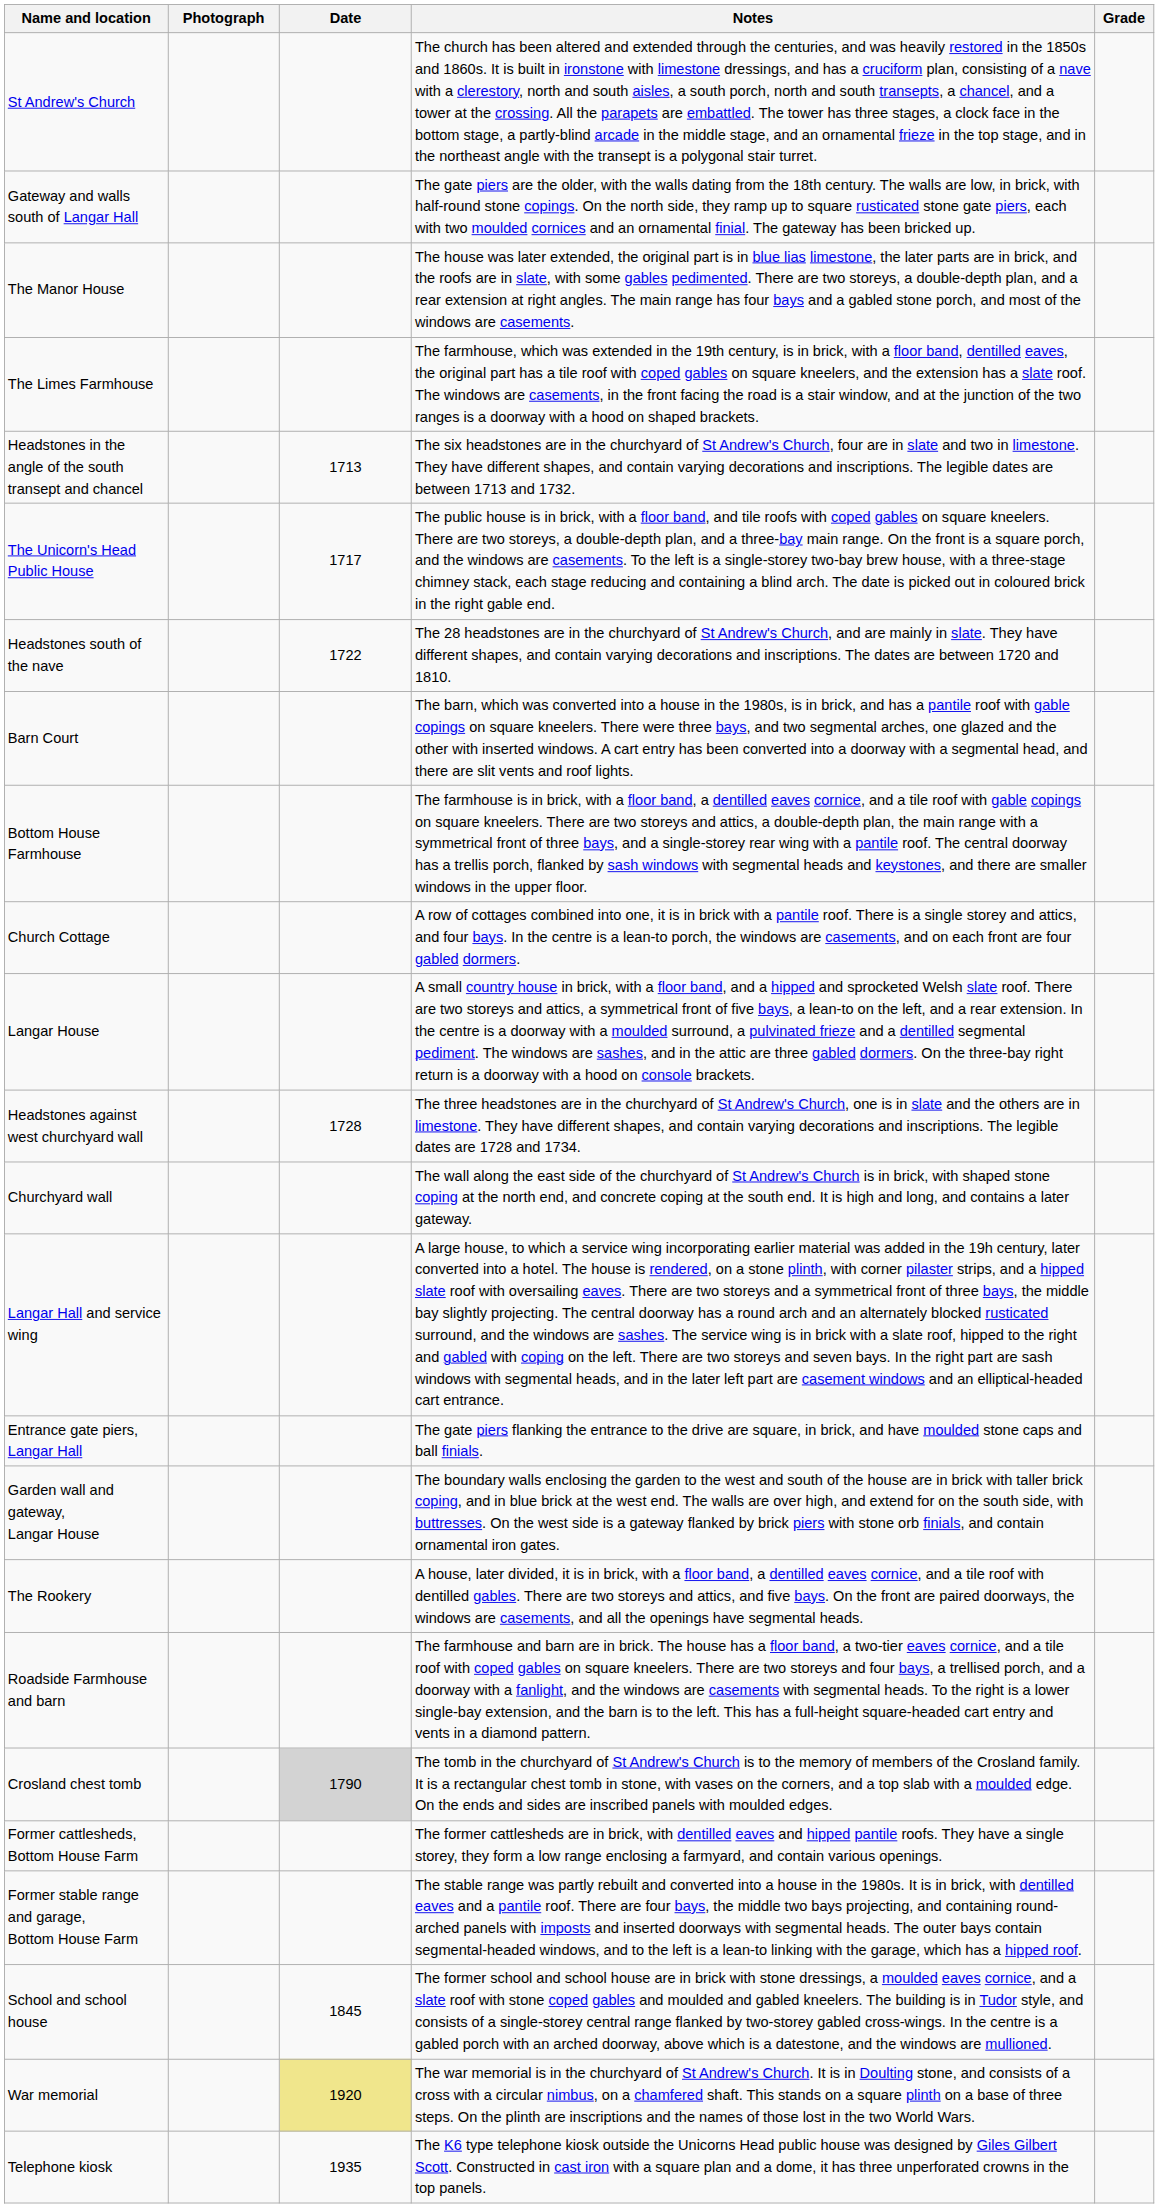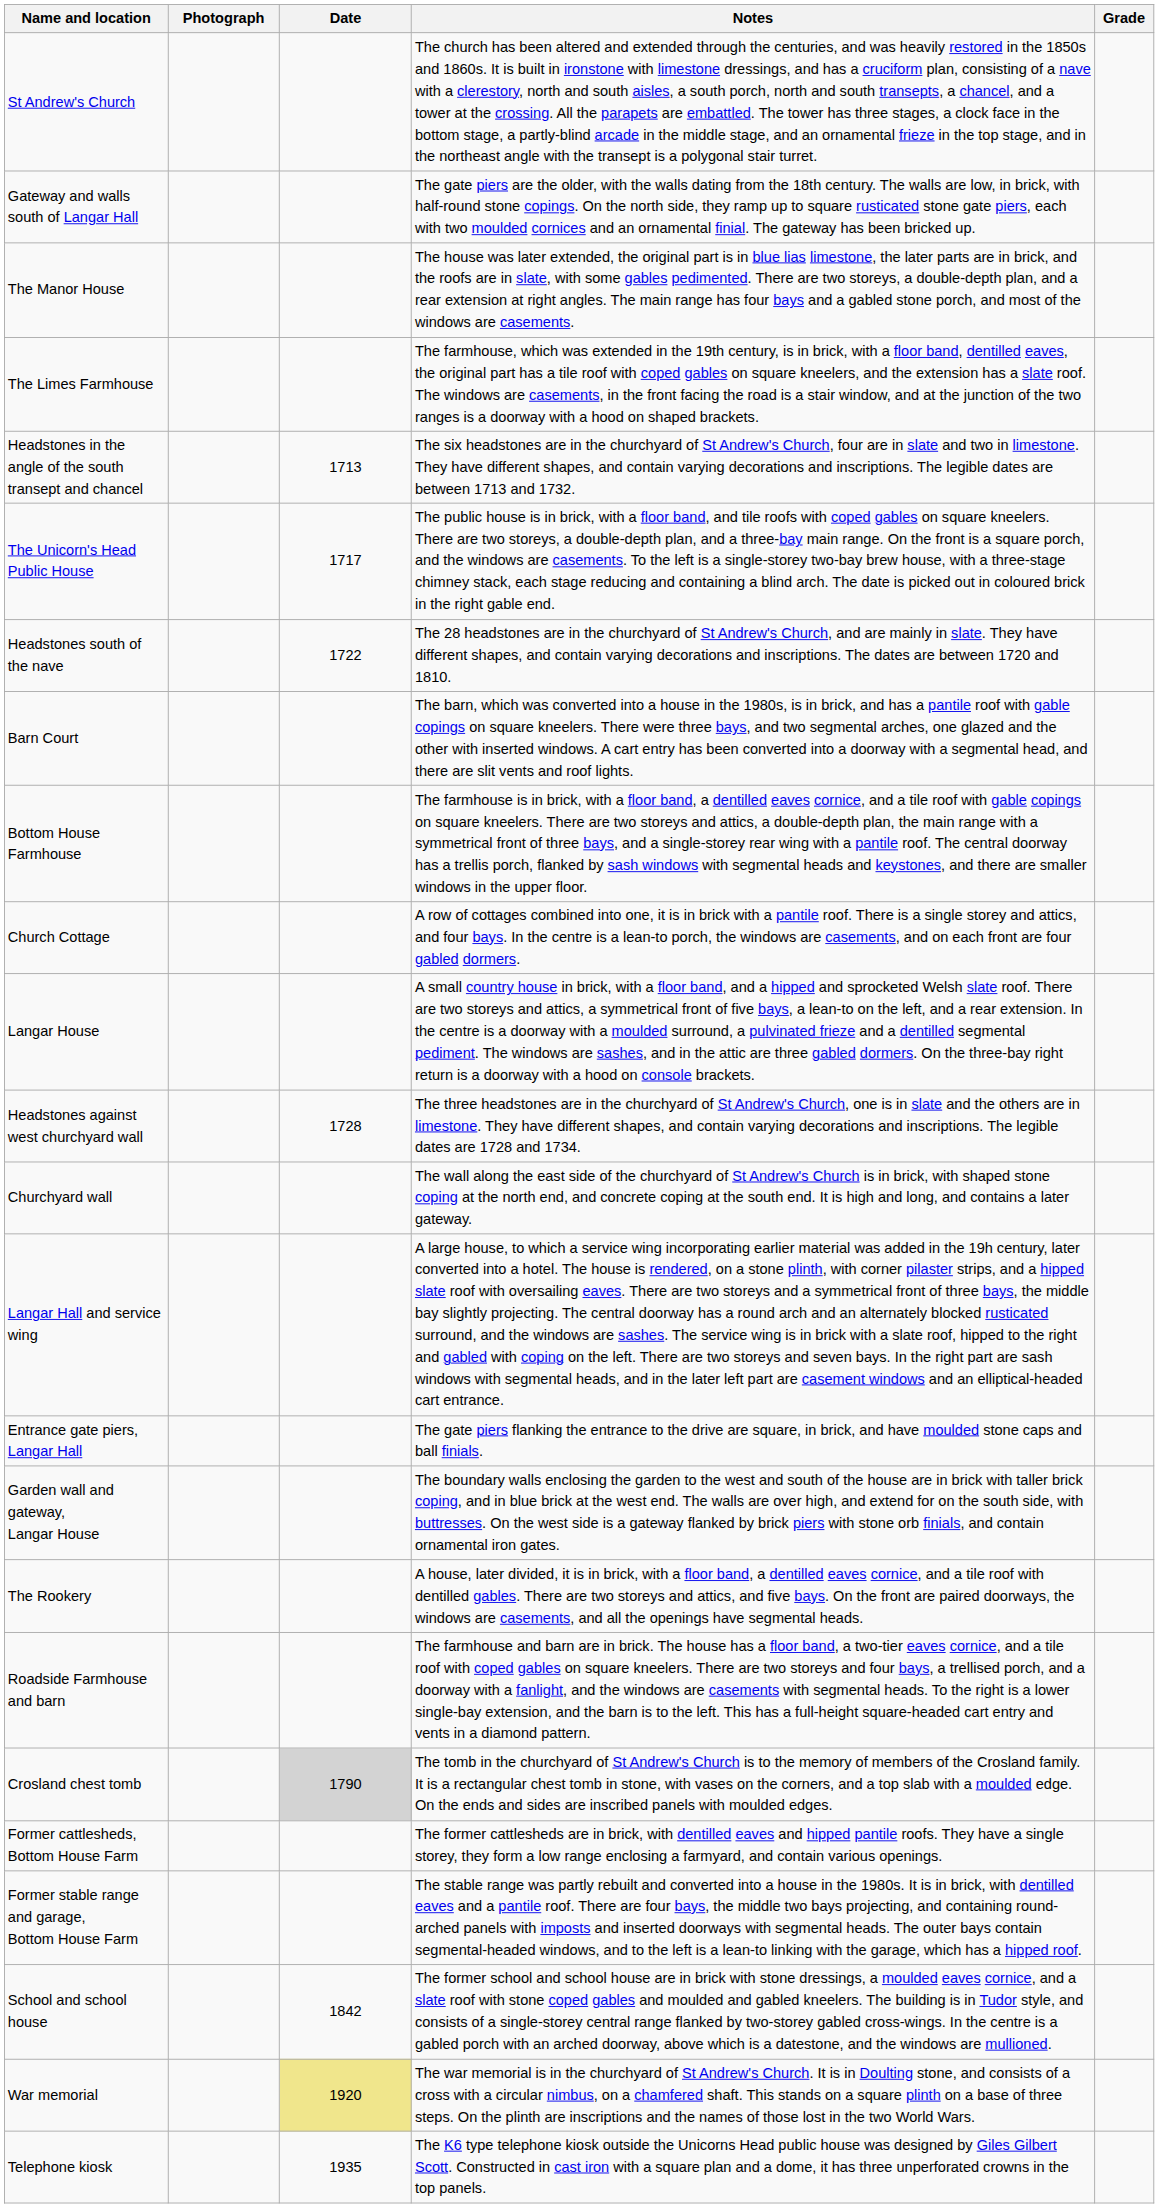School and school house | Date: 1845 -> 1842
